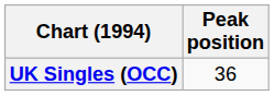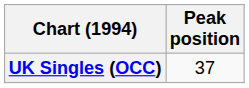UK Singles (OCC) | Peak position: 36 -> 37
